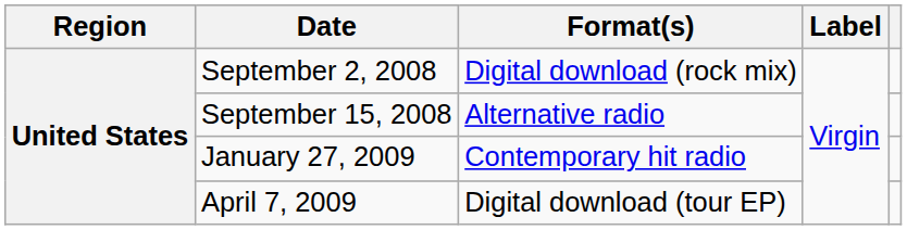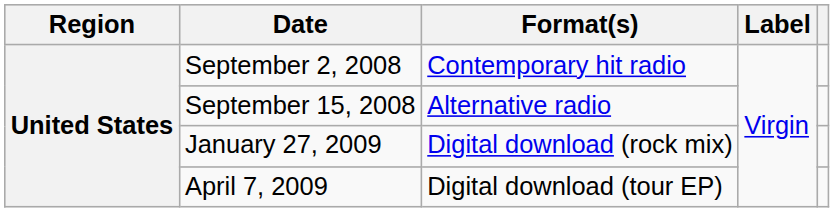September 2, 2008 | Format(s): Digital download (rock mix) -> Contemporary hit radio
January 27, 2009 | Format(s): Contemporary hit radio -> Digital download (rock mix)
